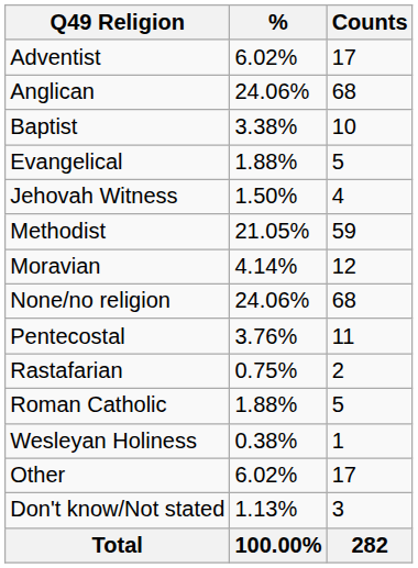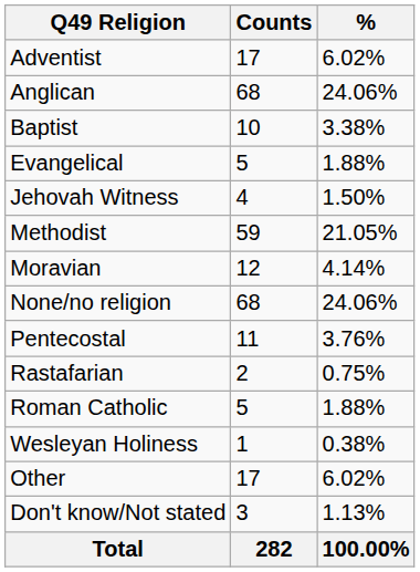columns swapped: Counts <-> %
